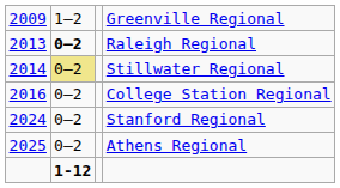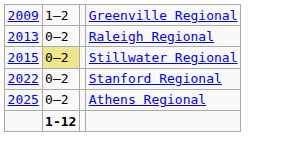Raleigh Regional | column 2: bold -> normal
Stillwater Regional | column 1: 2014 -> 2015
- row: 2016 | 0–2 | College Station Regional
Stanford Regional | column 1: 2024 -> 2022
